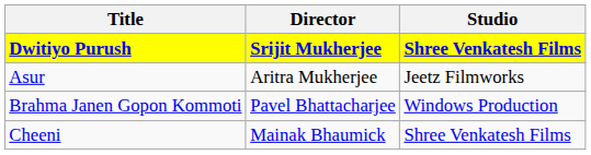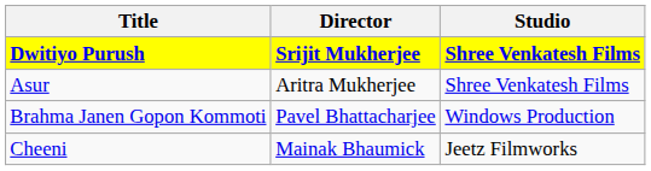Asur | Studio: Jeetz Filmworks -> Shree Venkatesh Films
Cheeni | Studio: Shree Venkatesh Films -> Jeetz Filmworks
